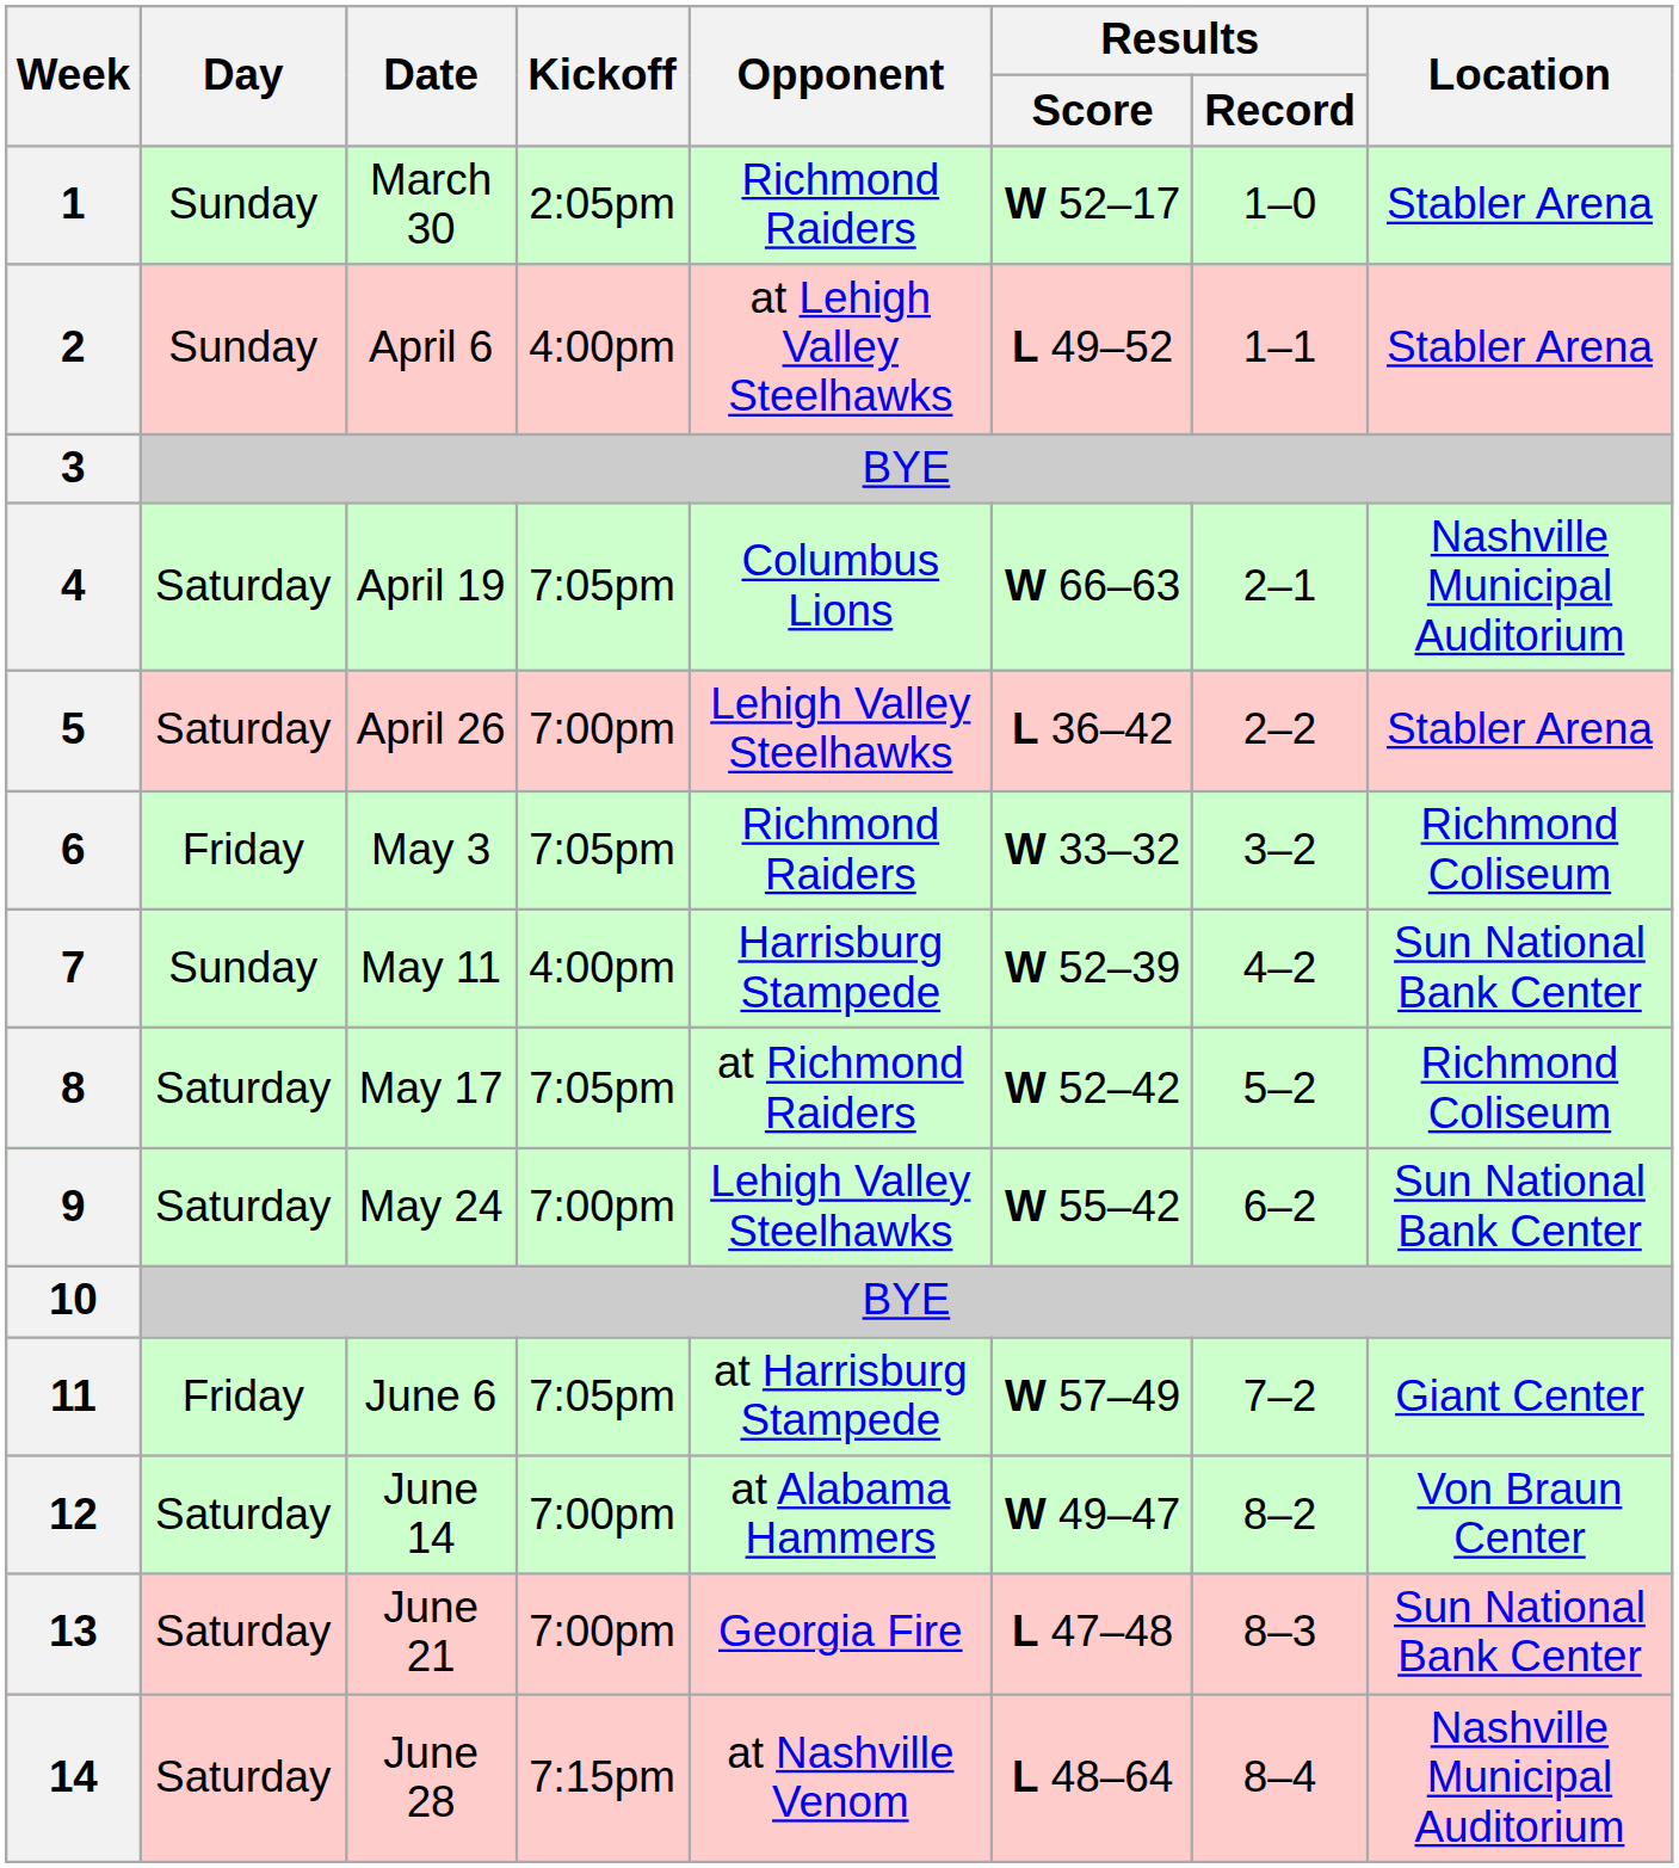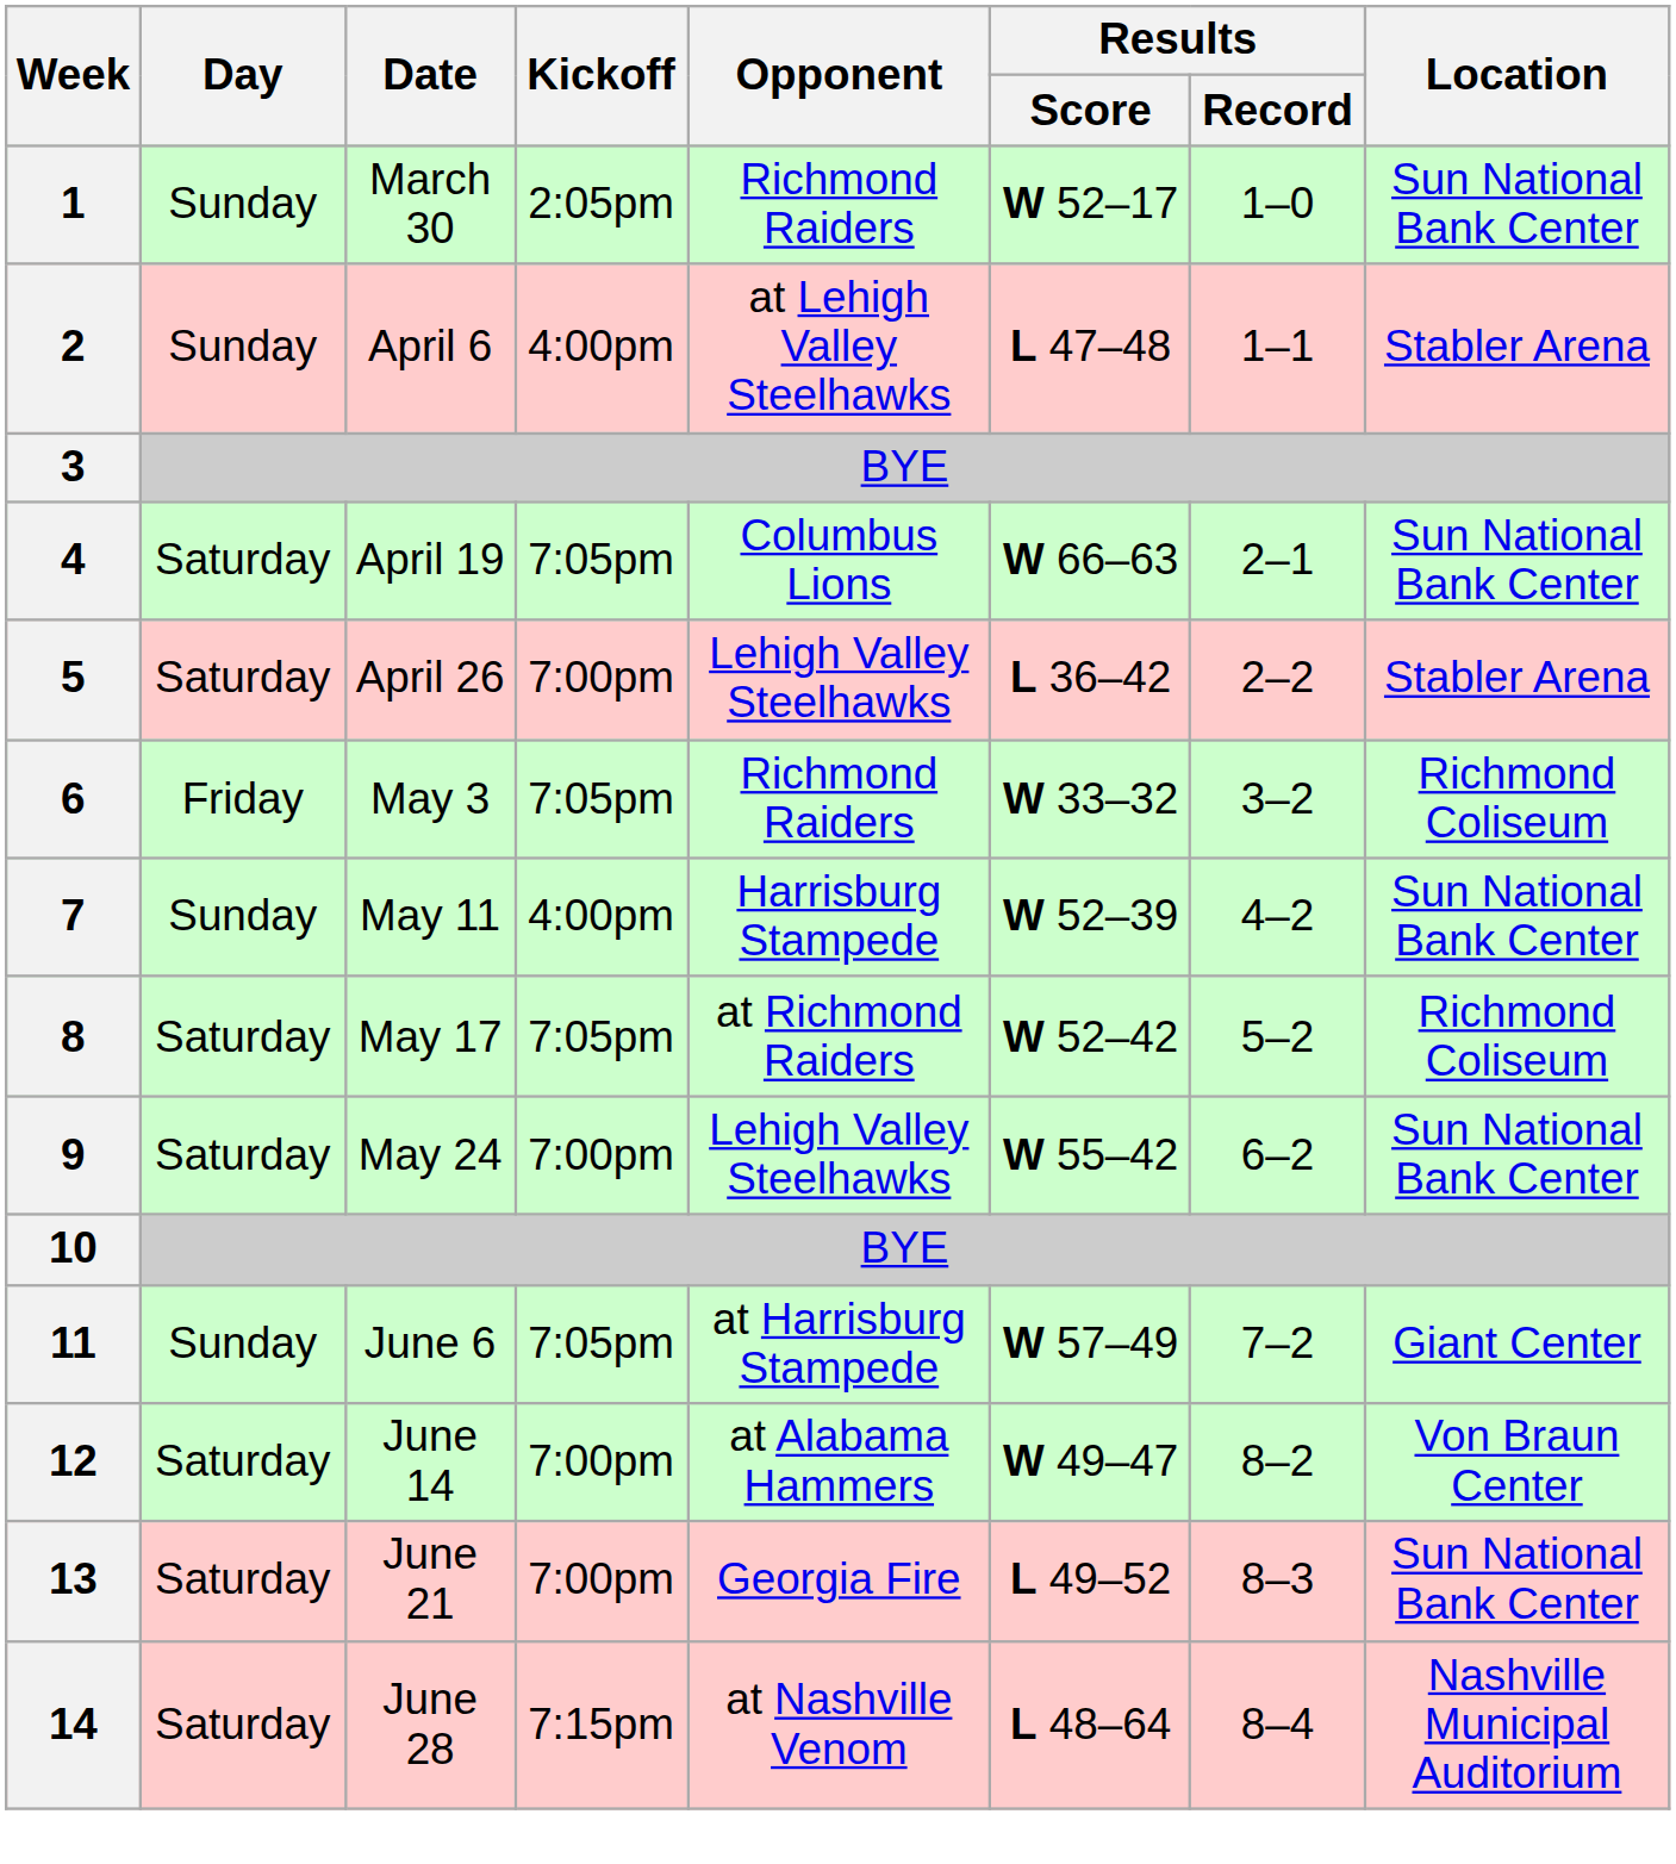1 | Location: Stabler Arena -> Sun National Bank Center
2 | Results / Score: L 49–52 -> L 47–48
4 | Location: Nashville Municipal Auditorium -> Sun National Bank Center
11 | Day: Friday -> Sunday
13 | Results / Score: L 47–48 -> L 49–52
